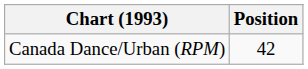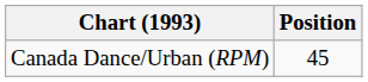Canada Dance/Urban (RPM) | Position: 42 -> 45
